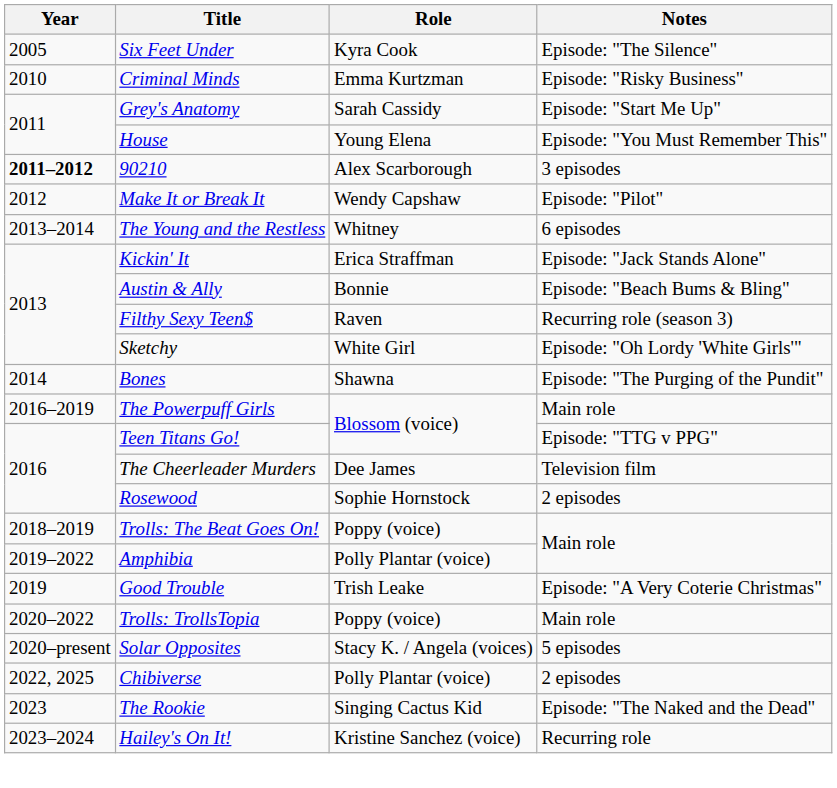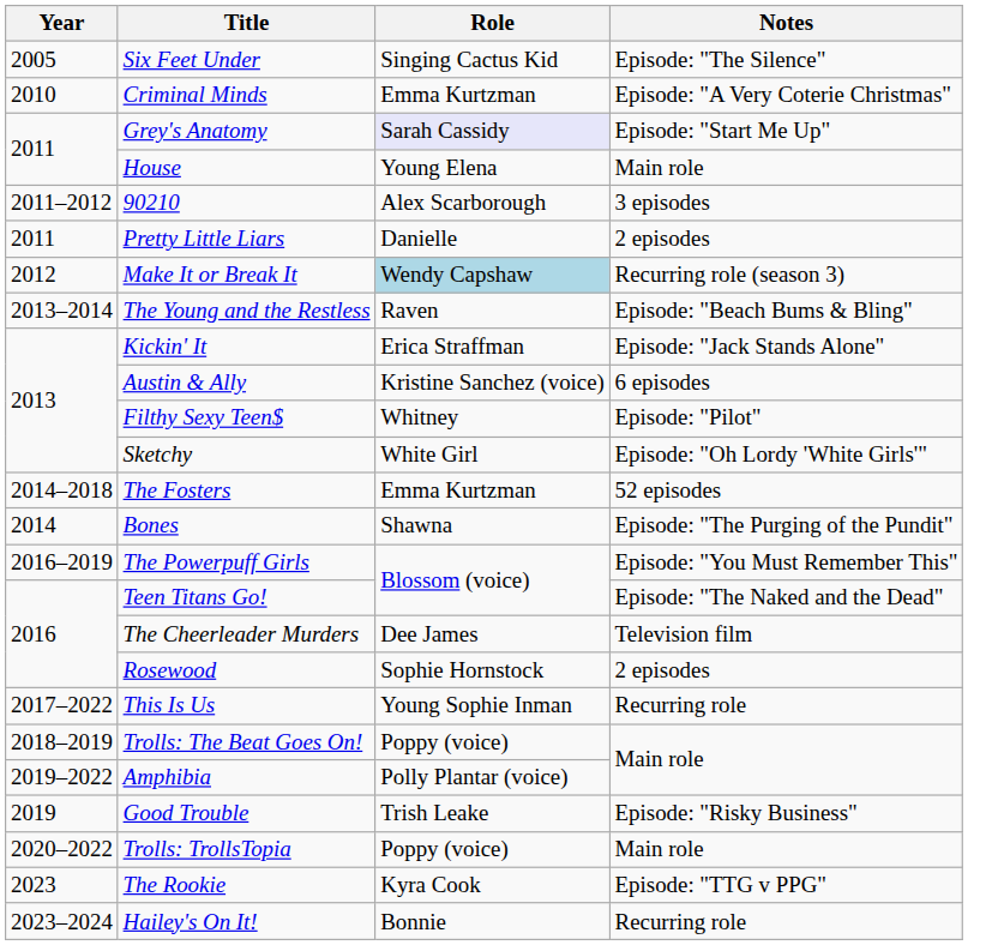Six Feet Under | Role: Kyra Cook -> Singing Cactus Kid
Criminal Minds | Notes: Episode: "Risky Business" -> Episode: "A Very Coterie Christmas"
Grey's Anatomy | Role: no background -> lavender background
House | Notes: Episode: "You Must Remember This" -> Main role
90210 | Year: bold -> normal
+ row: 2011 | Pretty Little Liars | Danielle | 2 episodes
Make It or Break It | Role: no background -> lightblue background
Make It or Break It | Notes: Episode: "Pilot" -> Recurring role (season 3)
The Young and the Restless | Role: Whitney -> Raven
The Young and the Restless | Notes: 6 episodes -> Episode: "Beach Bums & Bling"
Austin & Ally | Role: Bonnie -> Kristine Sanchez (voice)
Austin & Ally | Notes: Episode: "Beach Bums & Bling" -> 6 episodes
Filthy Sexy Teen$ | Role: Raven -> Whitney
Filthy Sexy Teen$ | Notes: Recurring role (season 3) -> Episode: "Pilot"
+ row: 2014–2018 | The Fosters | Emma Kurtzman | 52 episodes
The Powerpuff Girls | Notes: Main role -> Episode: "You Must Remember This"
Teen Titans Go! | Notes: Episode: "TTG v PPG" -> Episode: "The Naked and the Dead"
+ row: 2017–2022 | This Is Us | Young Sophie Inman | Recurring role
Good Trouble | Notes: Episode: "A Very Coterie Christmas" -> Episode: "Risky Business"
- row: 2020–present | Solar Opposites | Stacy K. / Angela (voices) | 5 episodes
- row: 2022, 2025 | Chibiverse | Polly Plantar (voice) | 2 episodes
The Rookie | Role: Singing Cactus Kid -> Kyra Cook
The Rookie | Notes: Episode: "The Naked and the Dead" -> Episode: "TTG v PPG"
Hailey's On It! | Role: Kristine Sanchez (voice) -> Bonnie
